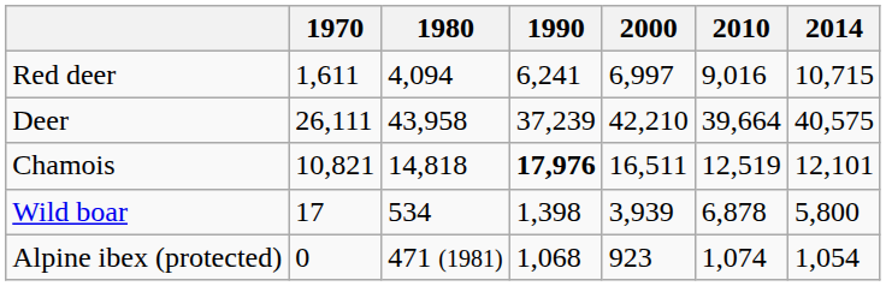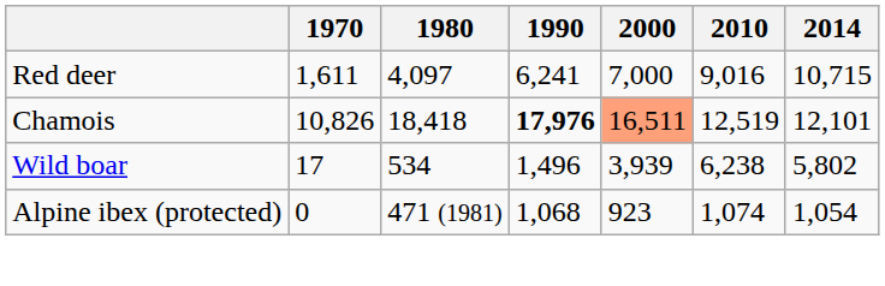Red deer | 1980: 4,094 -> 4,097
Red deer | 2000: 6,997 -> 7,000
- row: Deer | 26,111 | 43,958 | 37,239 | 42,210 | 39,664 | 40,575
Chamois | 1970: 10,821 -> 10,826
Chamois | 1980: 14,818 -> 18,418
Chamois | 2000: no background -> lightsalmon background
Wild boar | 1990: 1,398 -> 1,496
Wild boar | 2010: 6,878 -> 6,238
Wild boar | 2014: 5,800 -> 5,802
